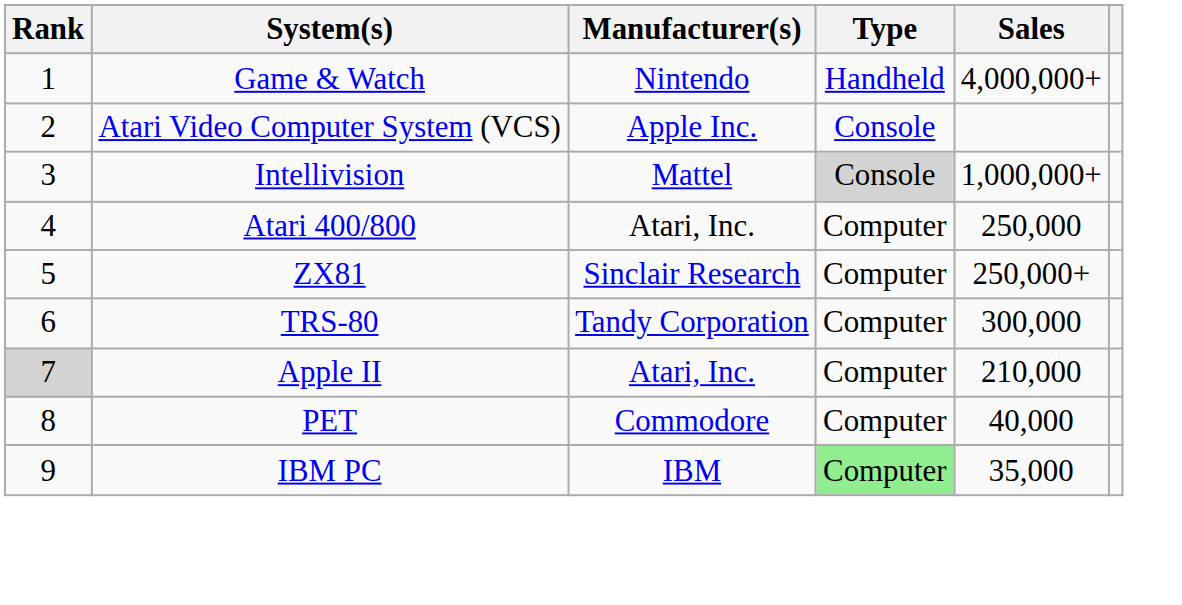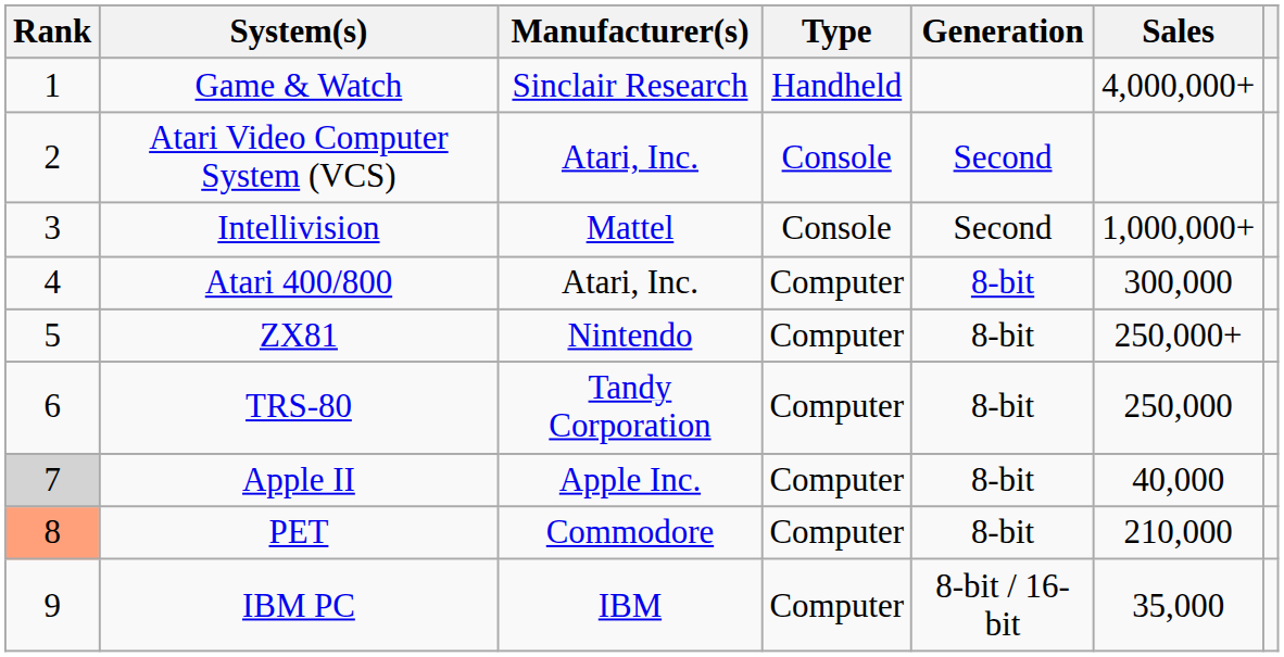+ column: Generation | Second | Second | 8-bit | 8-bit | 8-bit | 8-bit | 8-bit | 8-bit / 16-bit
Game & Watch | Manufacturer(s): Nintendo -> Sinclair Research
Atari Video Computer System (VCS) | Manufacturer(s): Apple Inc. -> Atari, Inc.
Intellivision | Type: lightgrey background -> no background
Atari 400/800 | Sales: 250,000 -> 300,000
ZX81 | Manufacturer(s): Sinclair Research -> Nintendo
TRS-80 | Sales: 300,000 -> 250,000
Apple II | Manufacturer(s): Atari, Inc. -> Apple Inc.
Apple II | Sales: 210,000 -> 40,000
PET | Rank: no background -> lightsalmon background
PET | Sales: 40,000 -> 210,000
IBM PC | Type: lightgreen background -> no background
